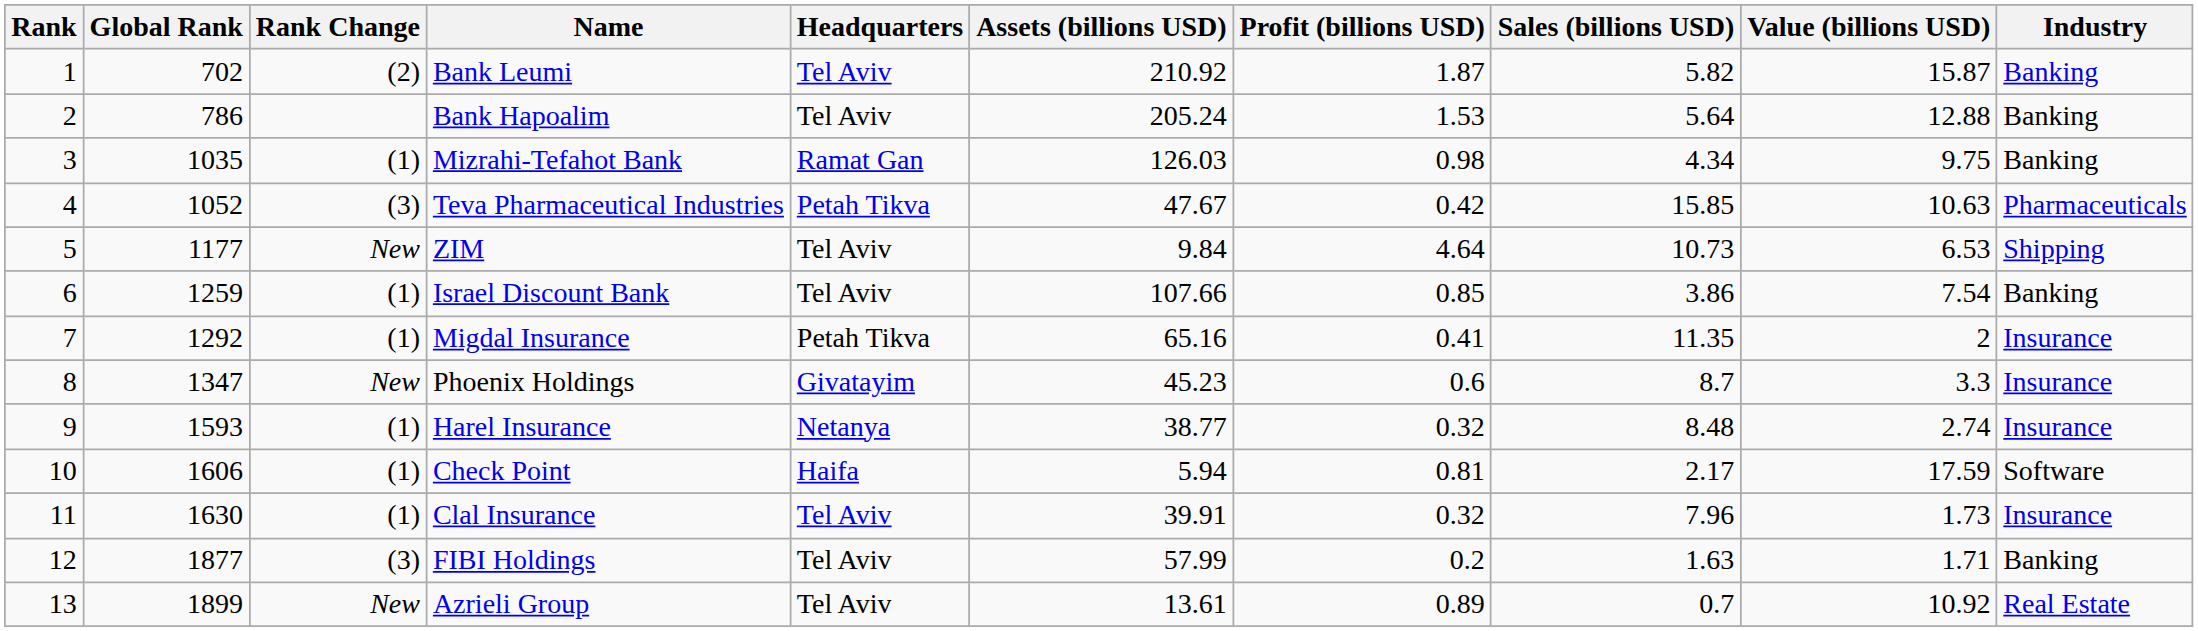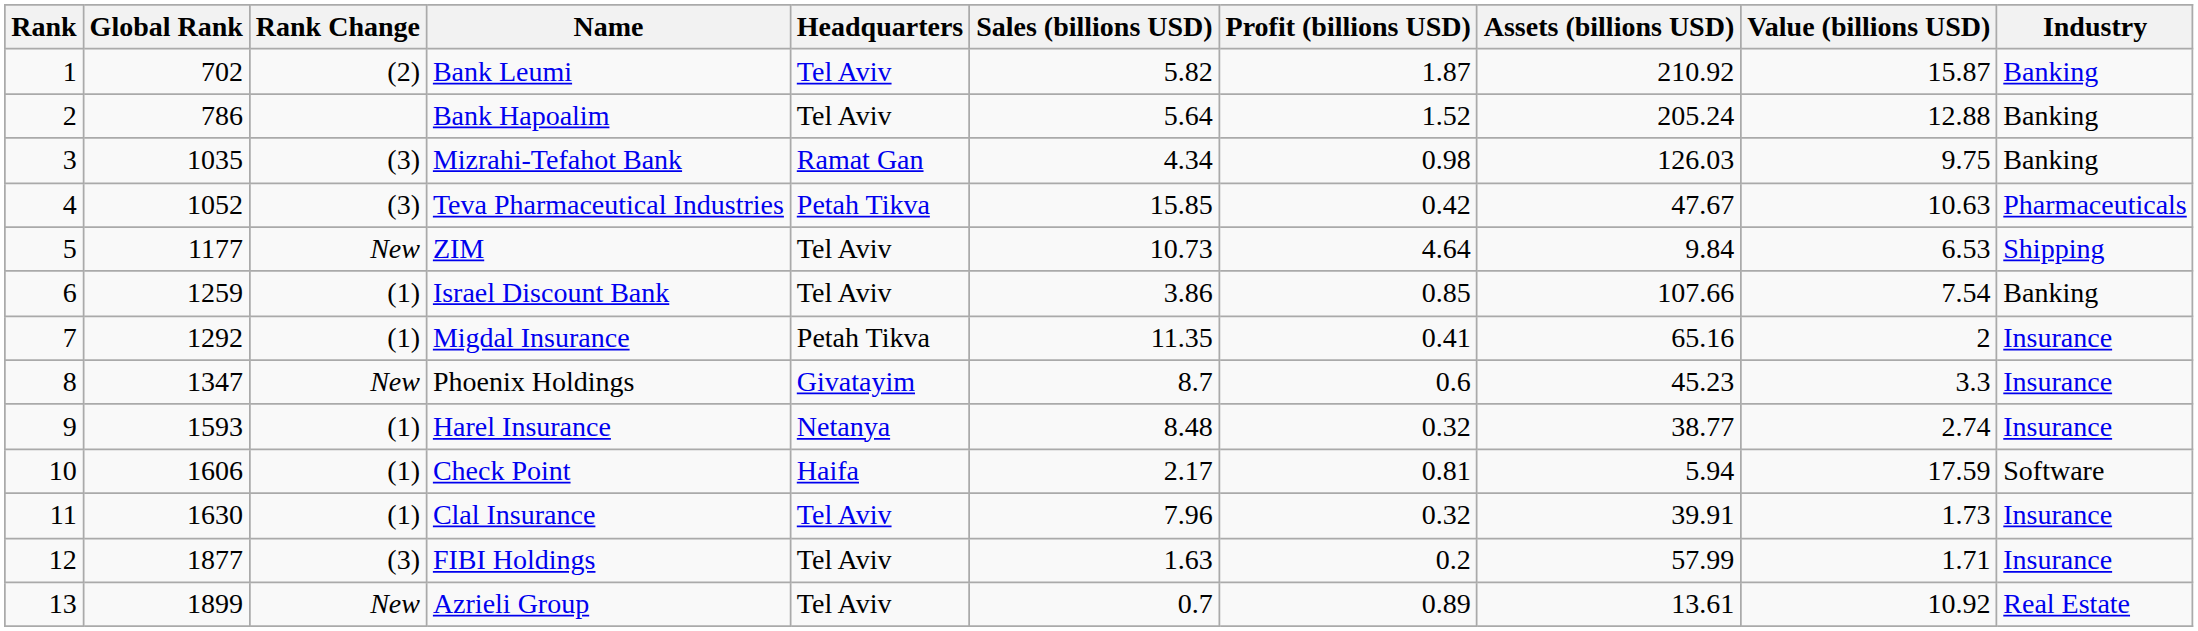columns swapped: Sales (billions USD) <-> Assets (billions USD)
Bank Hapoalim | Profit (billions USD): 1.53 -> 1.52
Mizrahi-Tefahot Bank | Rank Change: (1) -> (3)
FIBI Holdings | Industry: Banking -> Insurance
